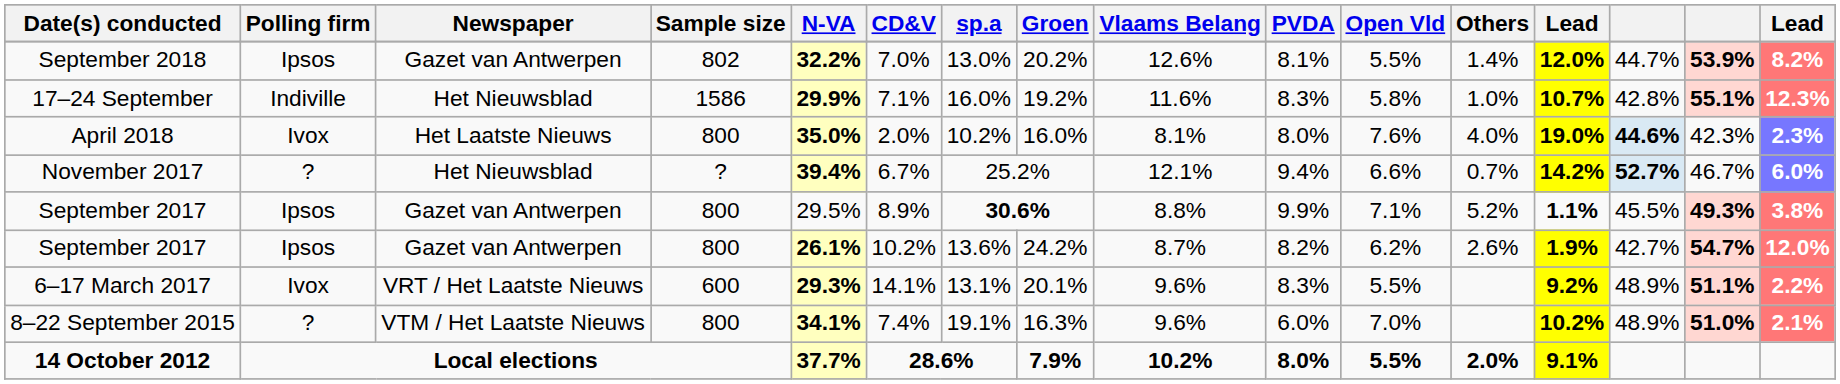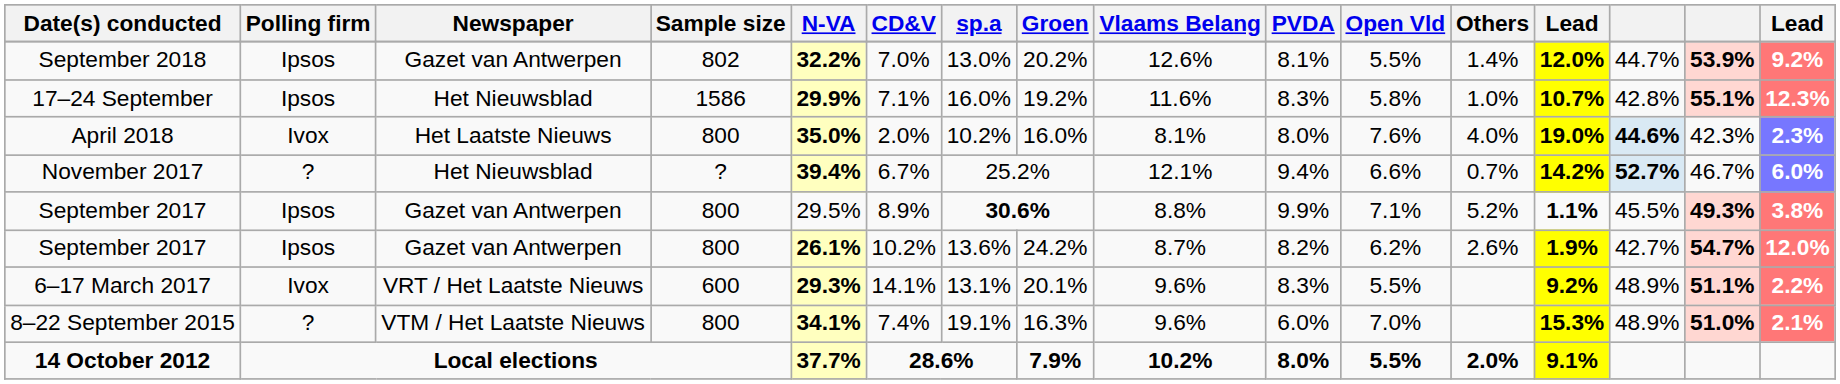September 2018 | column 16: 8.2% -> 9.2%
17–24 September | Polling firm: Indiville -> Ipsos
8–22 September 2015 | column 13: 10.2% -> 15.3%
